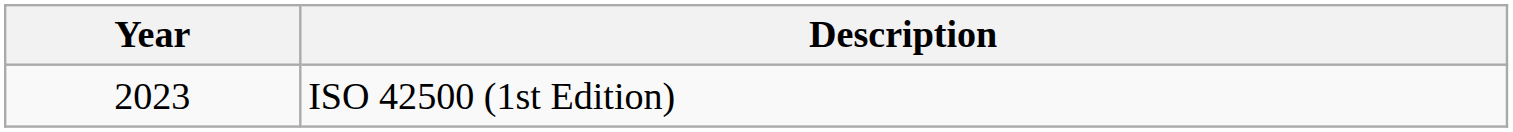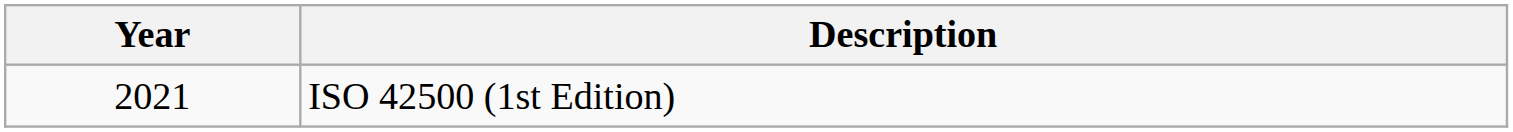ISO 42500 (1st Edition) | Year: 2023 -> 2021
